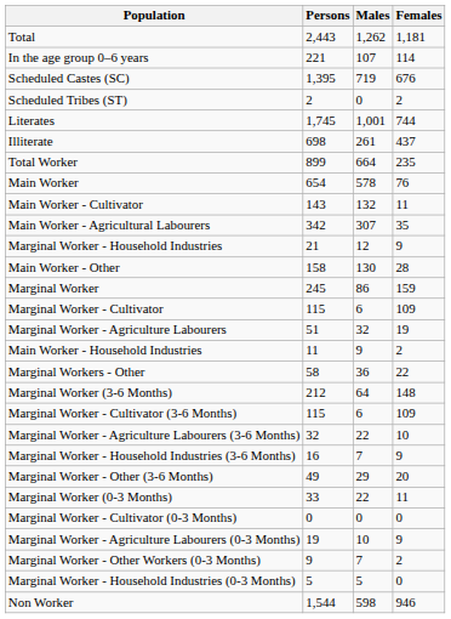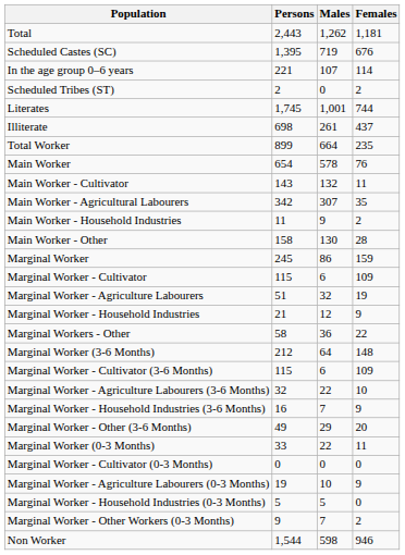rows swapped: In the age group 0–6 years <-> Scheduled Castes (SC)
rows swapped: Main Worker - Household Industries <-> Marginal Worker - Household Industries
rows swapped: Marginal Worker - Household Industries (0-3 Months) <-> Marginal Worker - Other Workers (0-3 Months)
